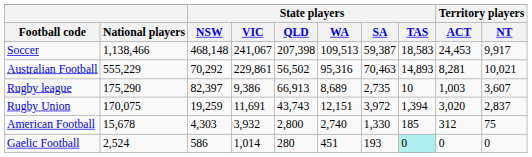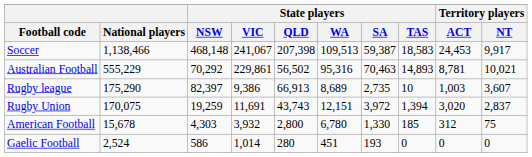Australian Football | Territory players / ACT: 8,281 -> 8,781
American Football | State players / WA: 2,740 -> 6,780
Gaelic Football | State players / TAS: paleturquoise background -> no background
